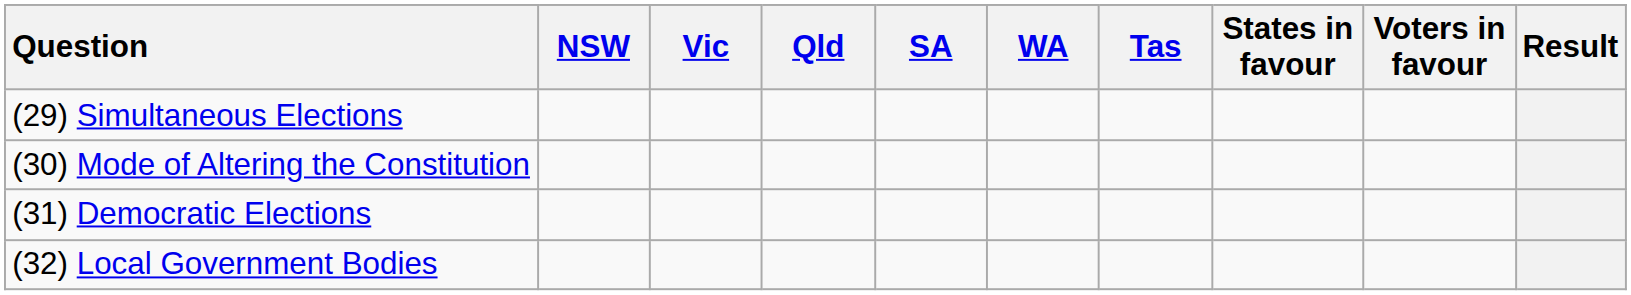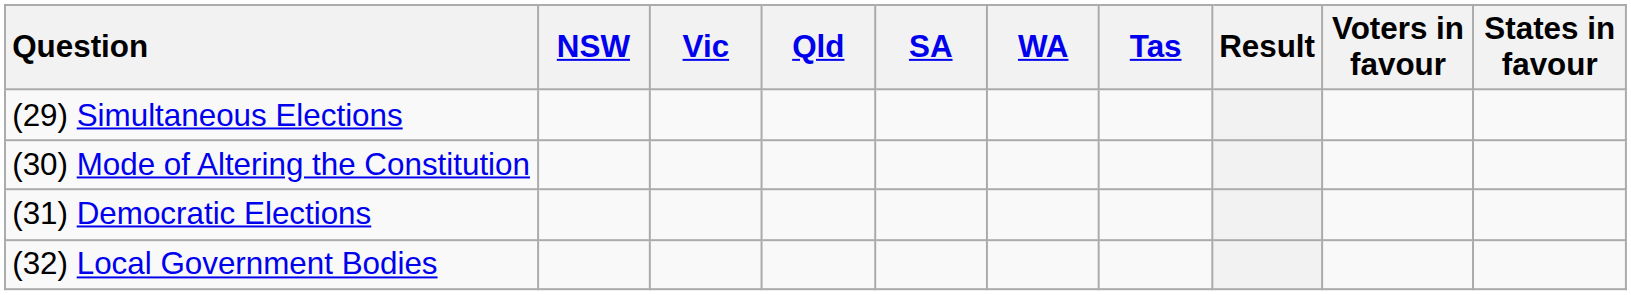columns swapped: States in favour <-> Result
